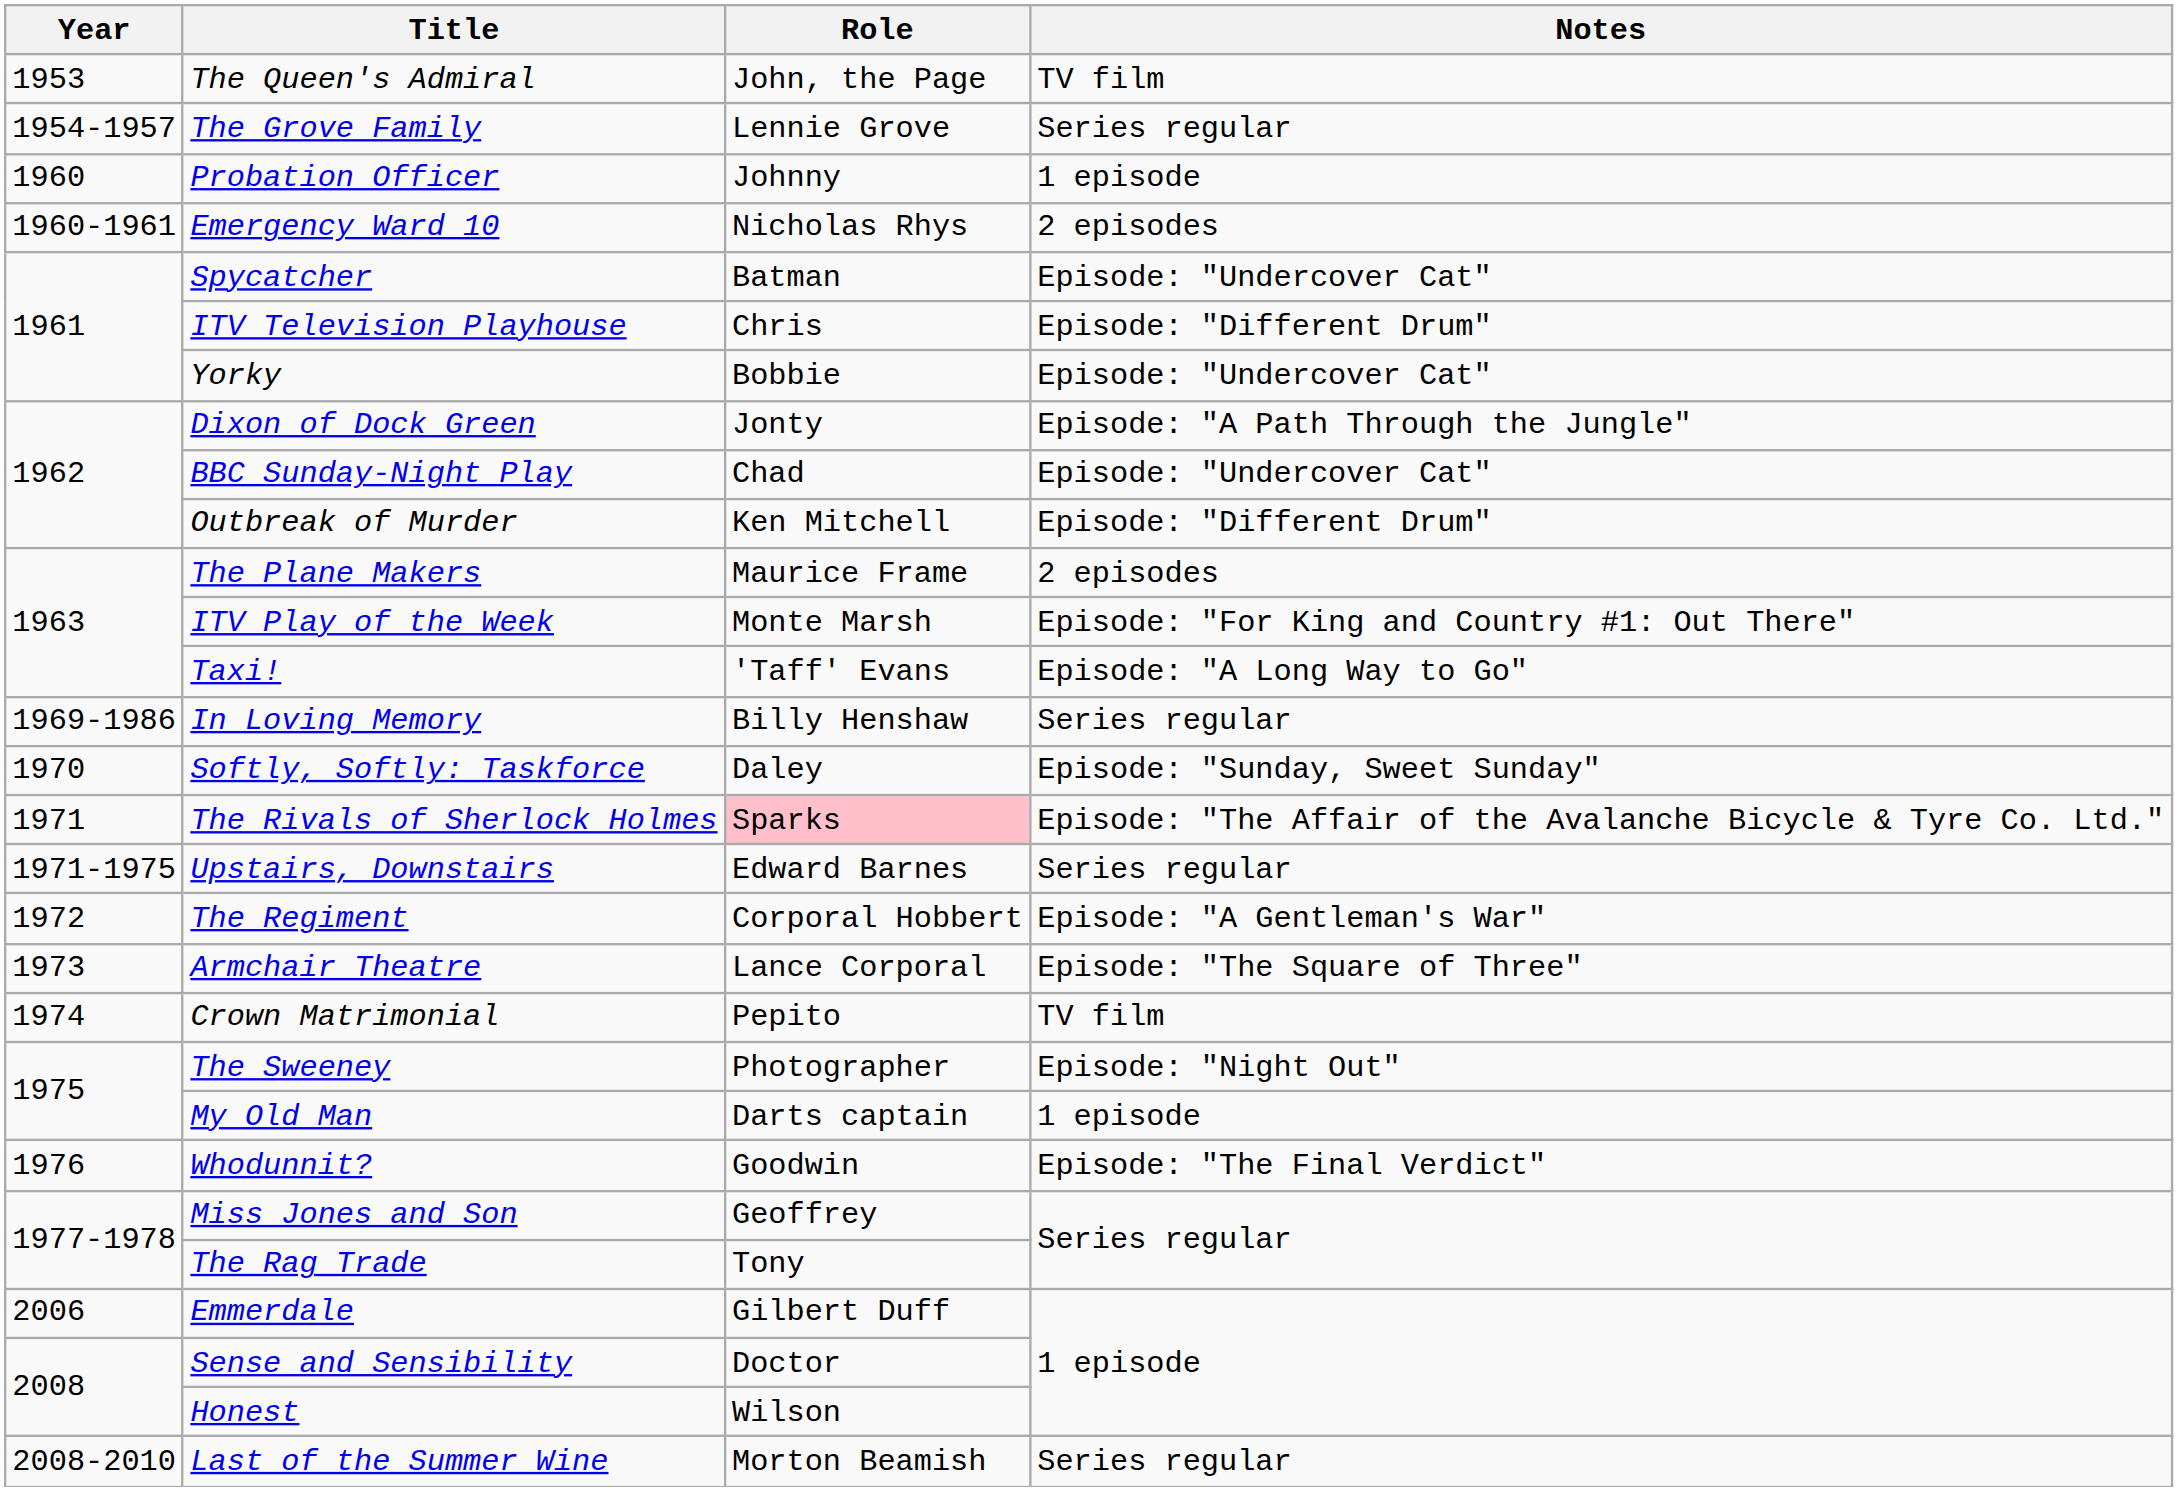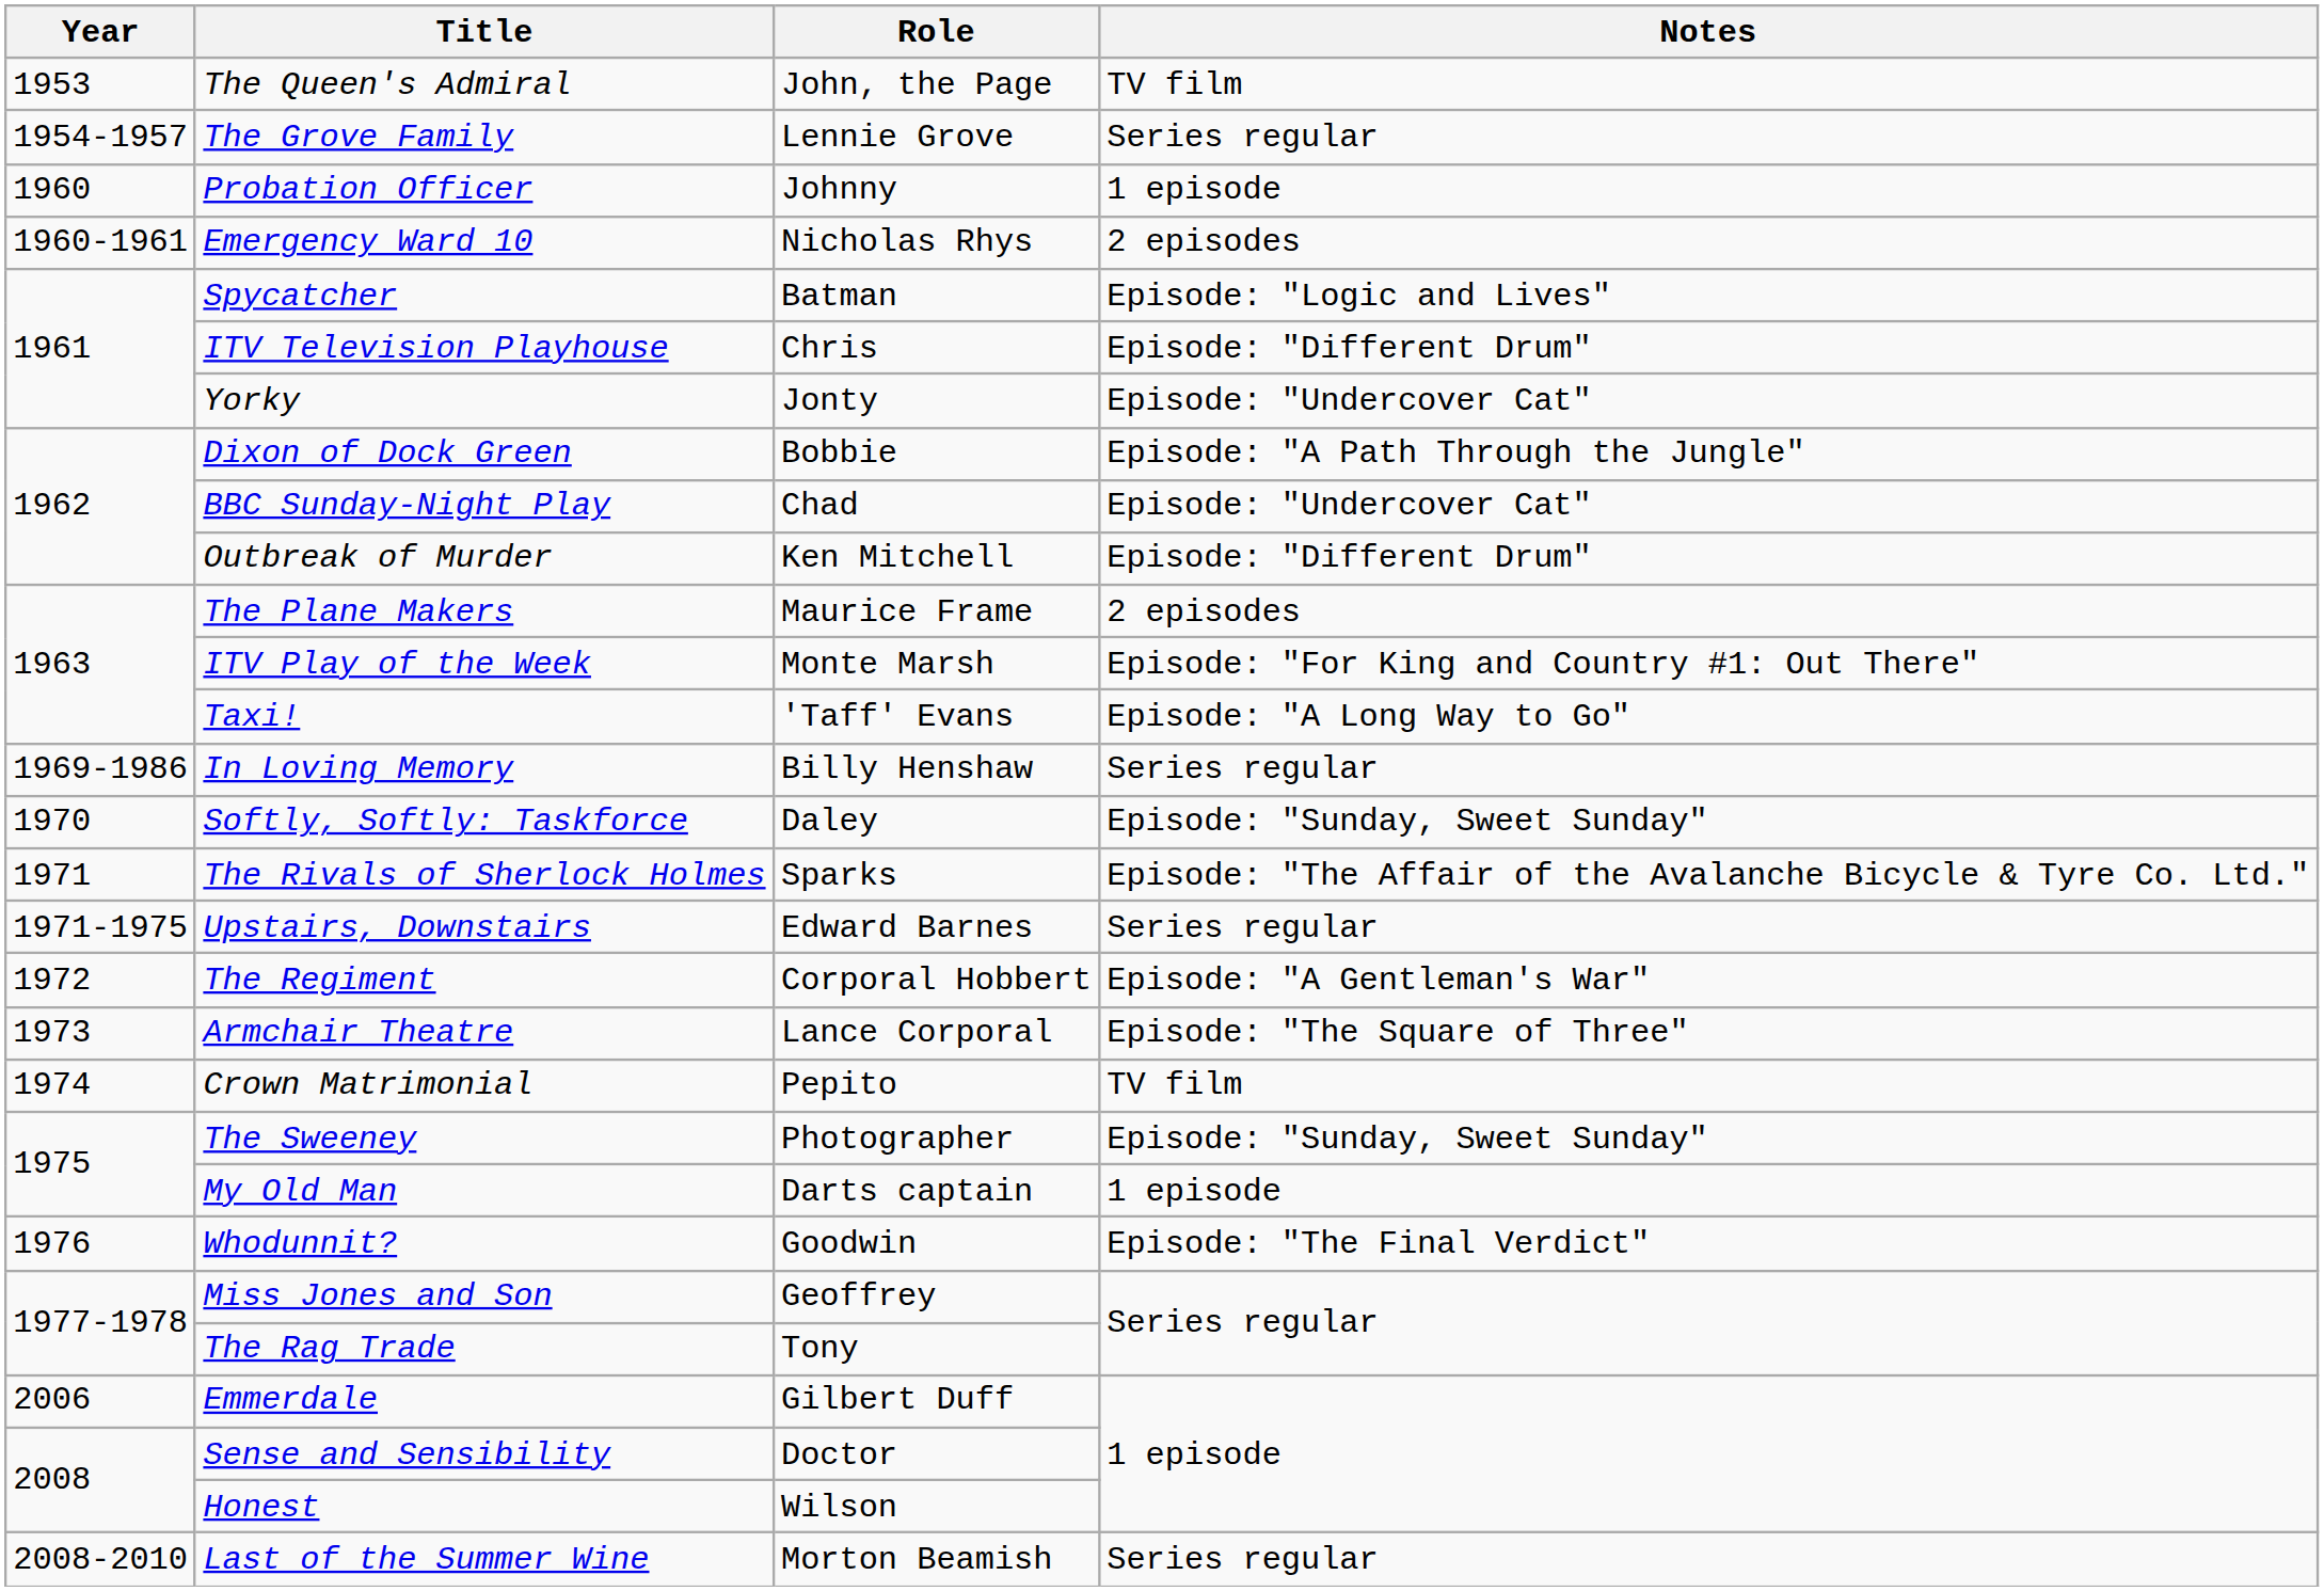Spycatcher | Notes: Episode: "Undercover Cat" -> Episode: "Logic and Lives"
Yorky | Role: Bobbie -> Jonty
Dixon of Dock Green | Role: Jonty -> Bobbie
The Rivals of Sherlock Holmes | Role: pink background -> no background
The Sweeney | Notes: Episode: "Night Out" -> Episode: "Sunday, Sweet Sunday"
